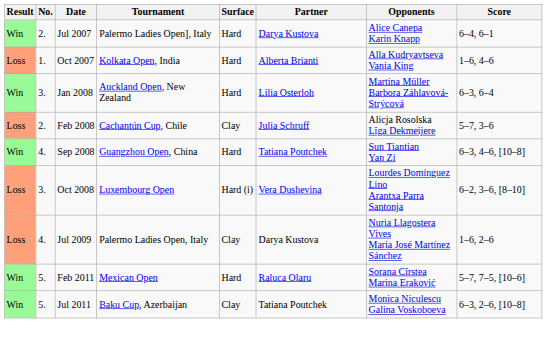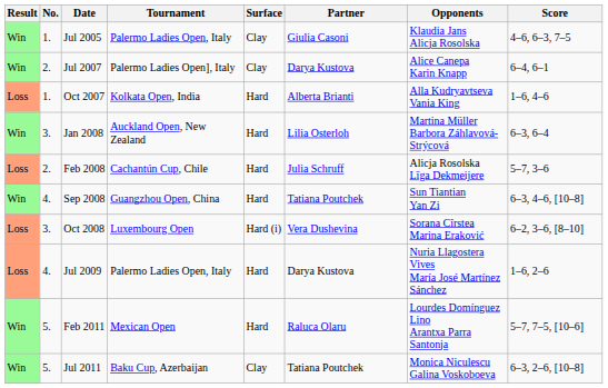+ row: Win | 1. | Jul 2005 | Palermo Ladies Open, Italy | Clay | Giulia Casoni | Klaudia Jans Alicja Rosolska | 4–6, 6–3, 7–5
Jul 2007 | Surface: Hard -> Clay
Feb 2008 | Surface: Clay -> Hard
Oct 2008 | Opponents: Lourdes Domínguez Lino Arantxa Parra Santonja -> Sorana Cîrstea Marina Eraković
Jul 2009 | Surface: Clay -> Hard
Feb 2011 | Opponents: Sorana Cîrstea Marina Eraković -> Lourdes Domínguez Lino Arantxa Parra Santonja
